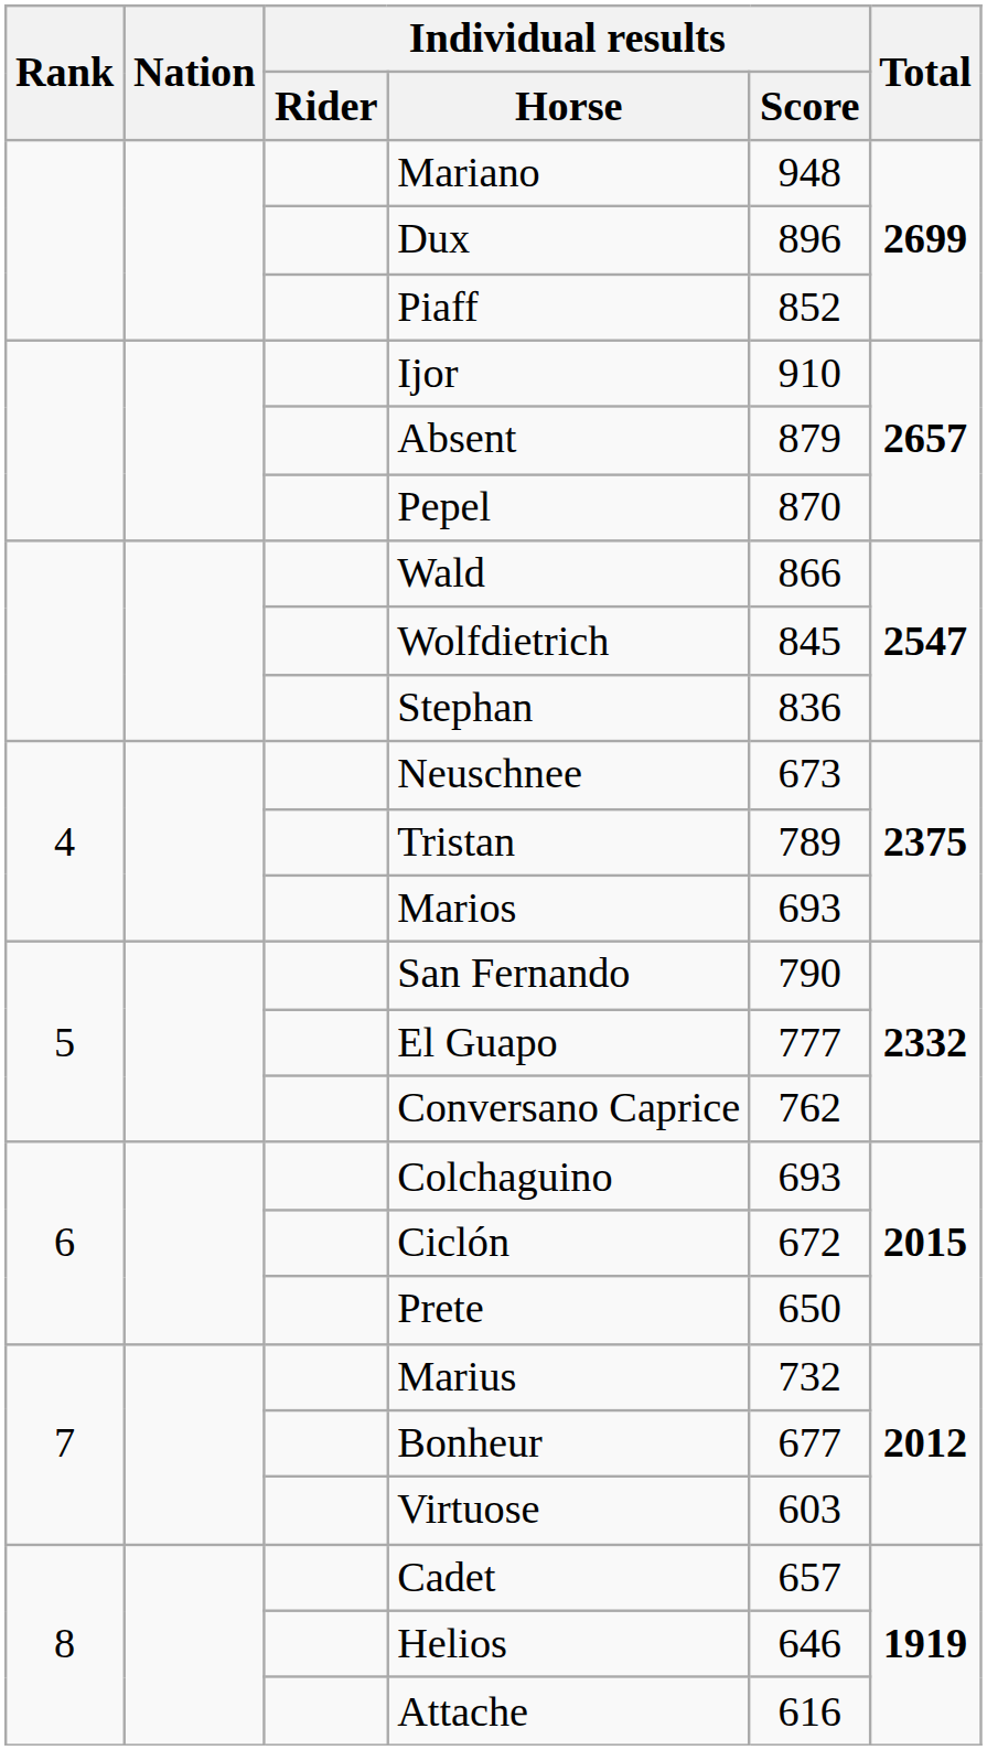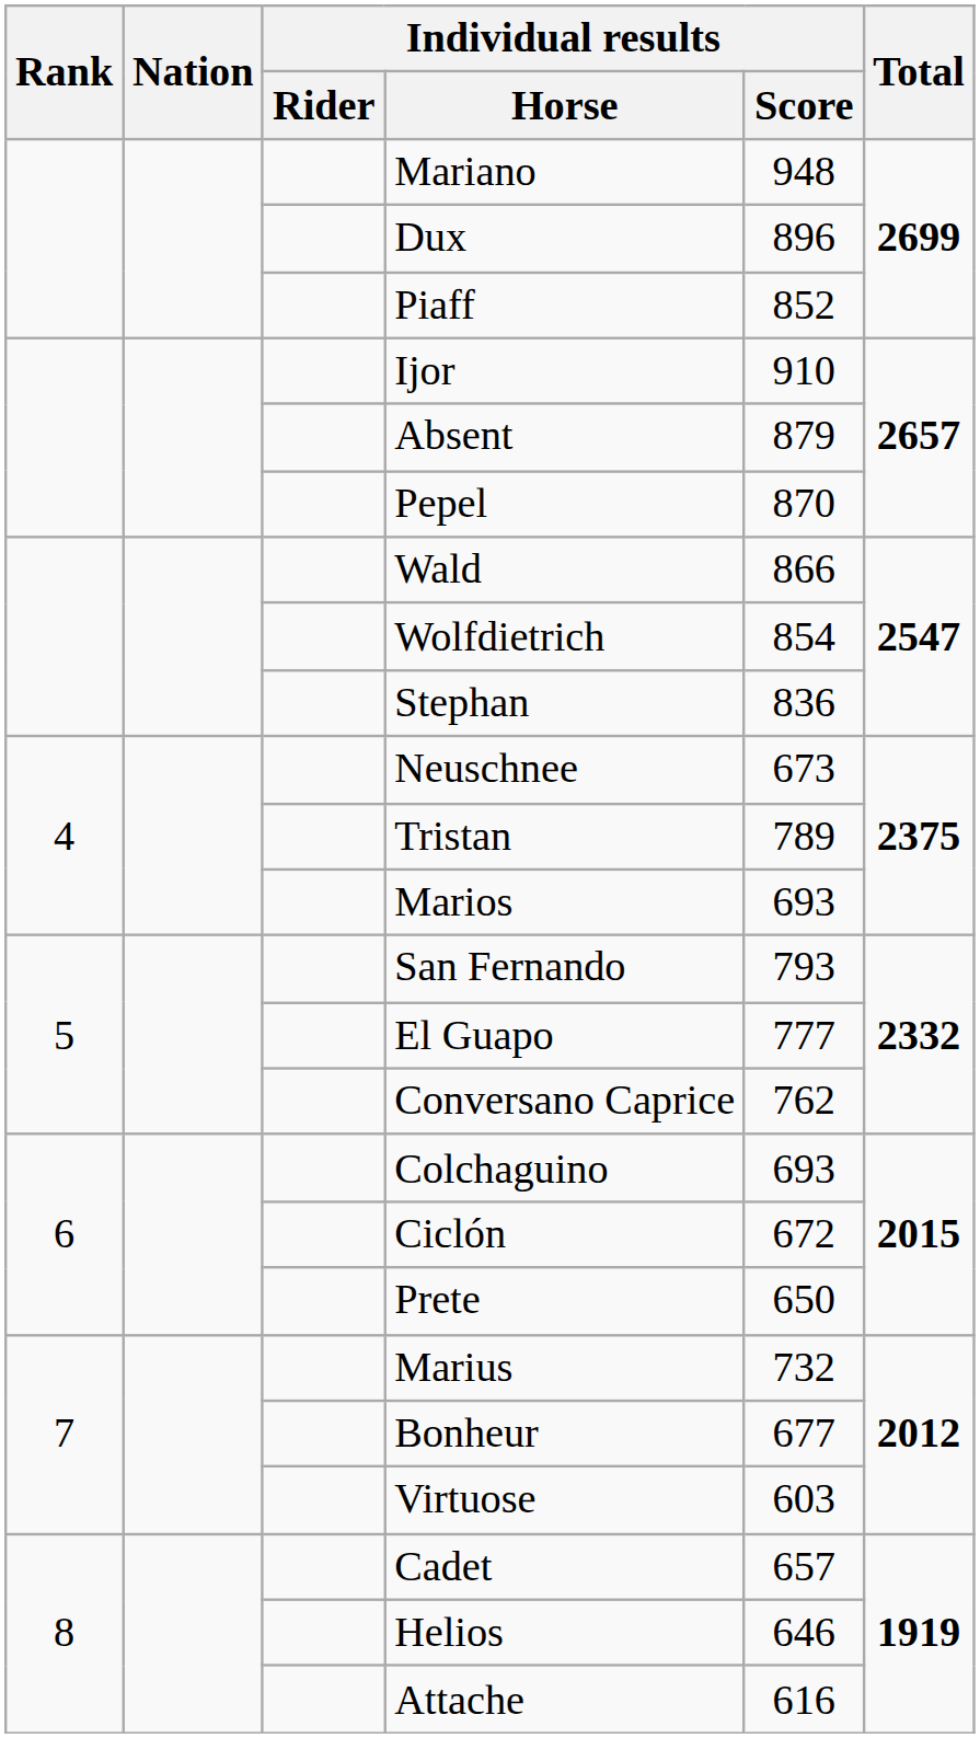Wolfdietrich | Individual results / Score: 845 -> 854
San Fernando | Individual results / Score: 790 -> 793
